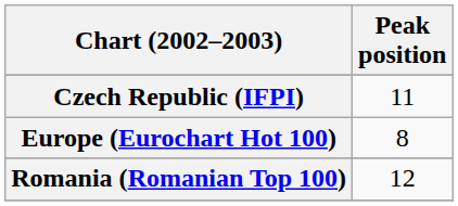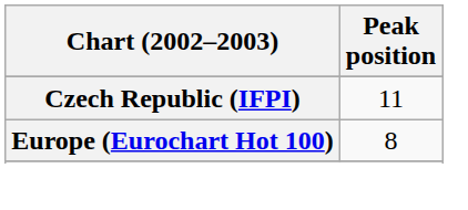- row: Romania (Romanian Top 100) | 12
